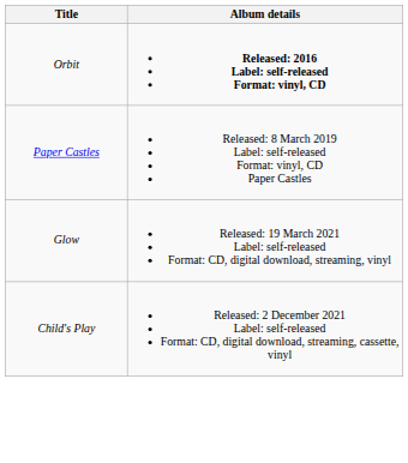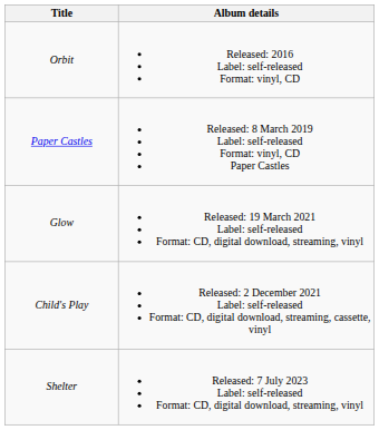Orbit | Album details: bold -> normal
+ row: Shelter | Released: 7 July 2023 Label: self-released Format: CD, digital download, streaming, vinyl
